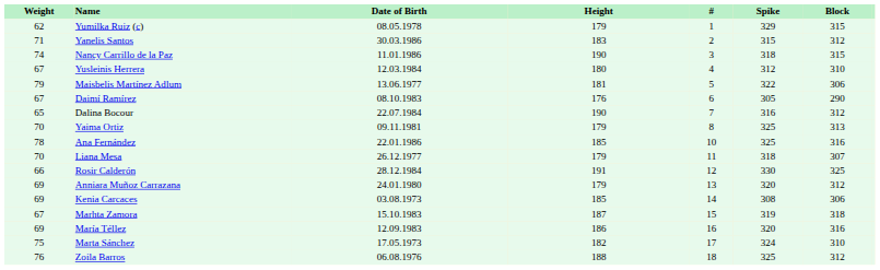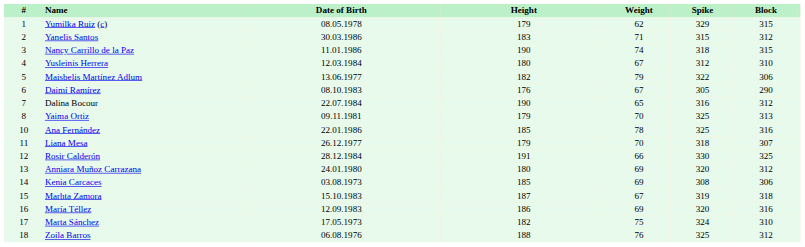columns swapped: # <-> Weight
Maisbelis Martínez Adlum | Height: 181 -> 182
Anniara Muñoz Carrazana | Height: 179 -> 180
